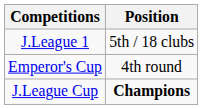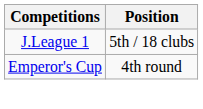- row: J.League Cup | Champions
